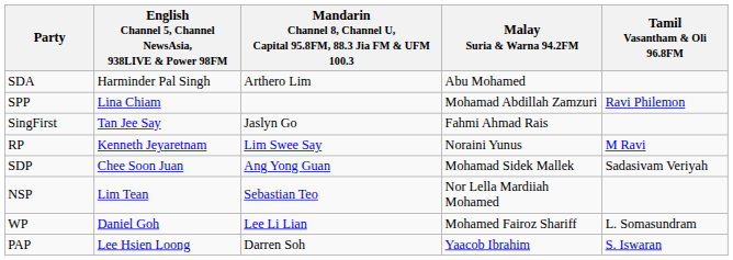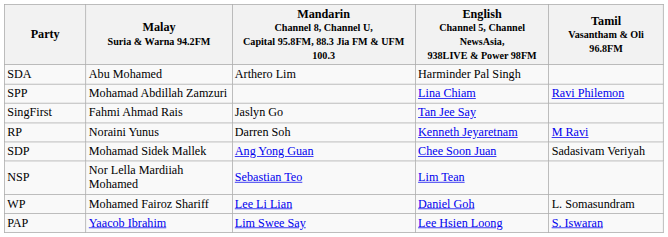columns swapped: English Channel 5, Channel NewsAsia, 938LIVE & Power 98FM <-> Malay Suria & Warna 94.2FM
RP | column 3: Lim Swee Say -> Darren Soh
PAP | column 3: Darren Soh -> Lim Swee Say
